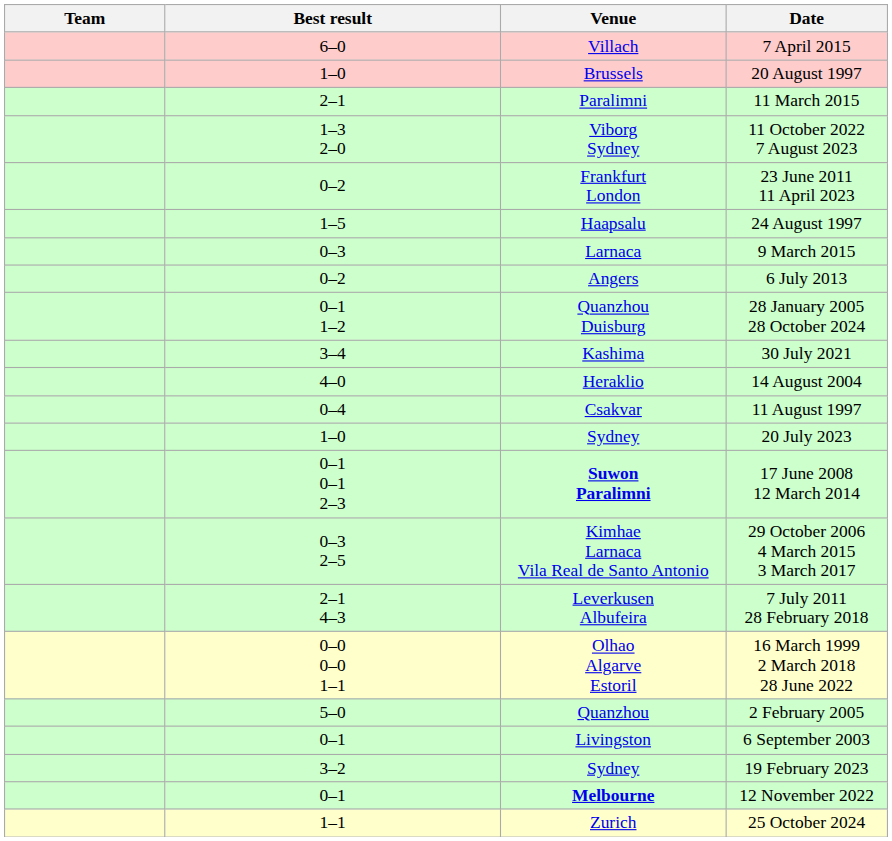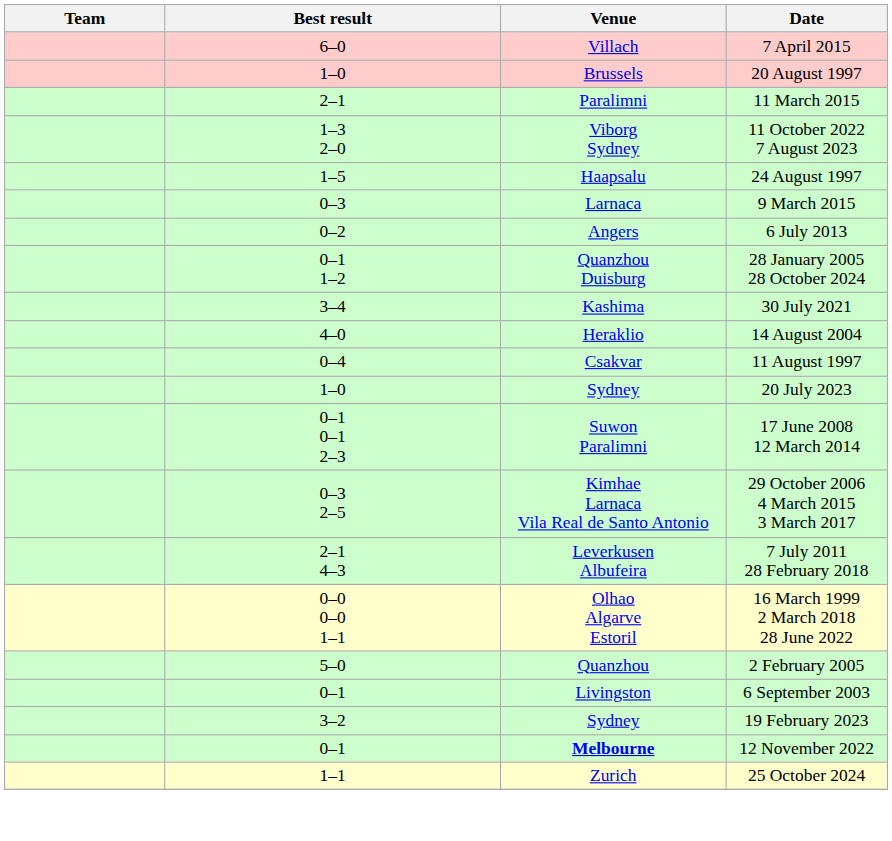- row: 0–2 | Frankfurt London | 23 June 2011 11 April 2023
17 June 2008 12 March 2014 | Venue: bold -> normal
